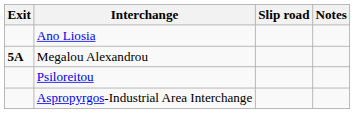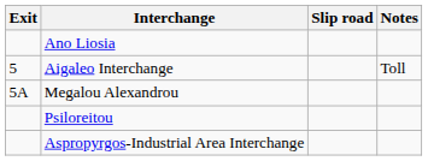+ row: 5 | Aigaleo Interchange | Toll
Megalou Alexandrou | Exit: bold -> normal
